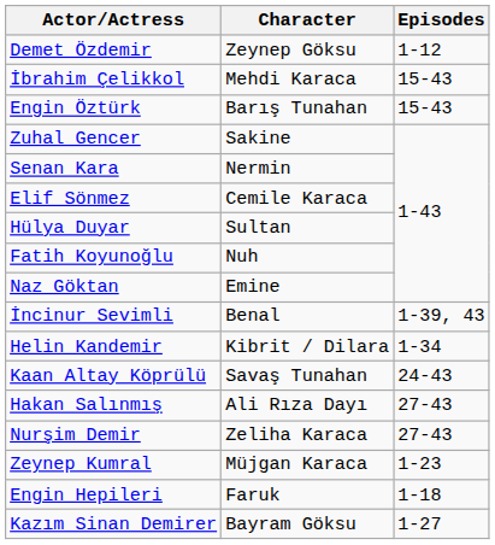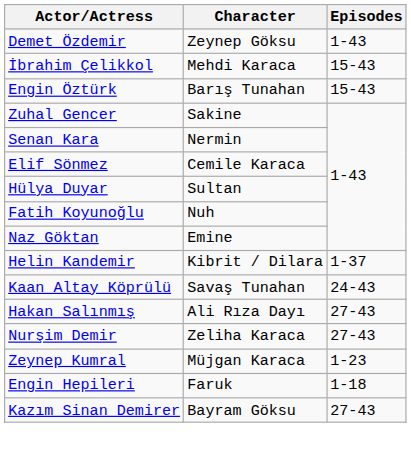Demet Özdemir | Episodes: 1-12 -> 1-43
- row: İncinur Sevimli | Benal | 1-39, 43
Helin Kandemir | Episodes: 1-34 -> 1-37
Kazım Sinan Demirer | Episodes: 1-27 -> 27-43
